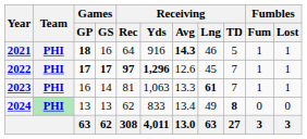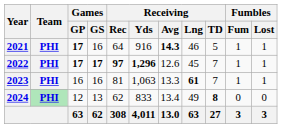2021 | Games / GP: 18 -> 17
2023 | Games / GS: 14 -> 16
2024 | Games / GP: 13 -> 12
